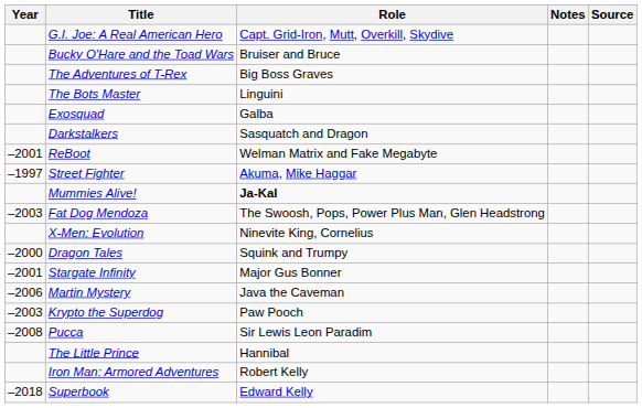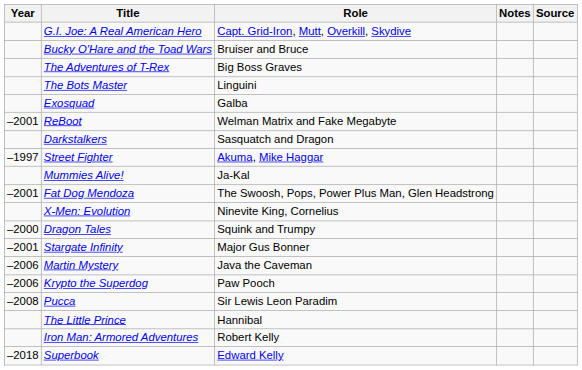rows swapped: ReBoot <-> Darkstalkers
Mummies Alive! | Role: bold -> normal
Fat Dog Mendoza | Year: –2003 -> –2001
Krypto the Superdog | Year: –2003 -> –2006
